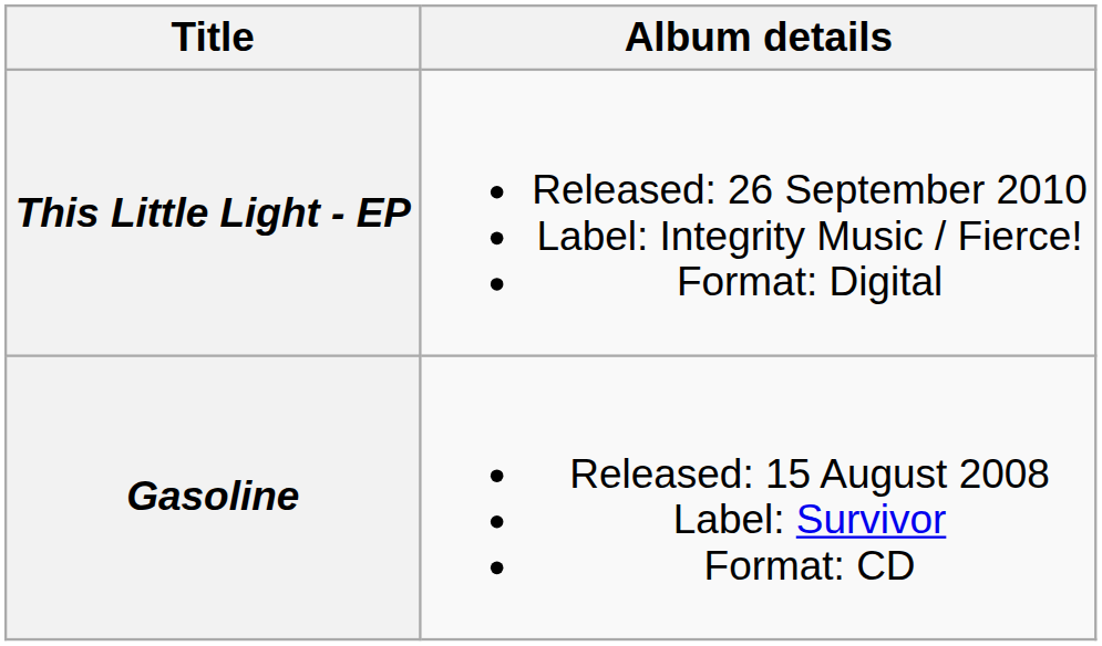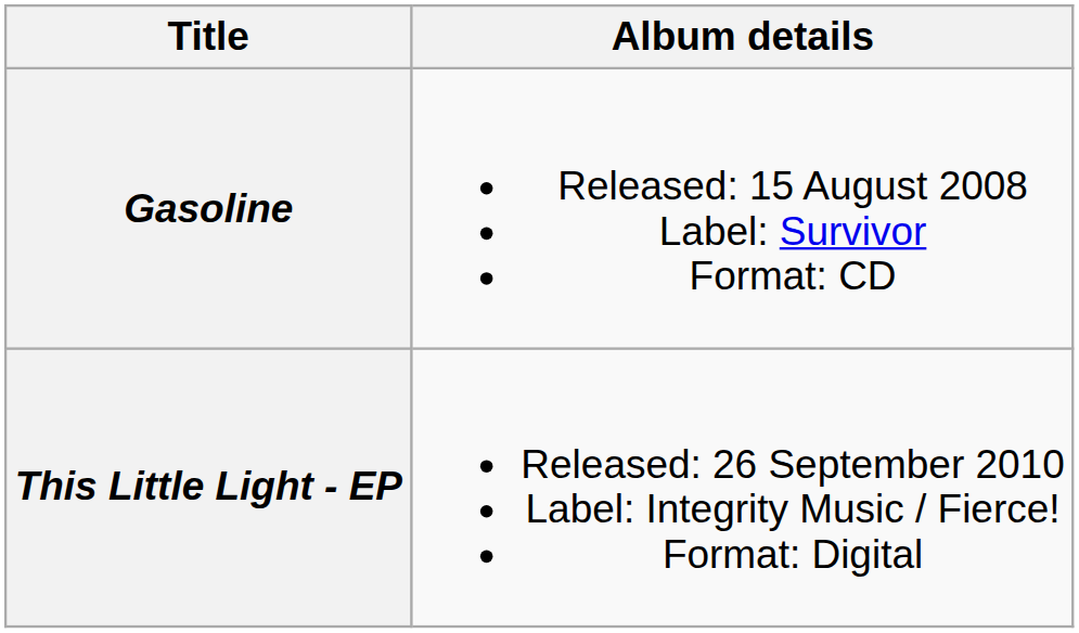rows swapped: Gasoline <-> This Little Light - EP
